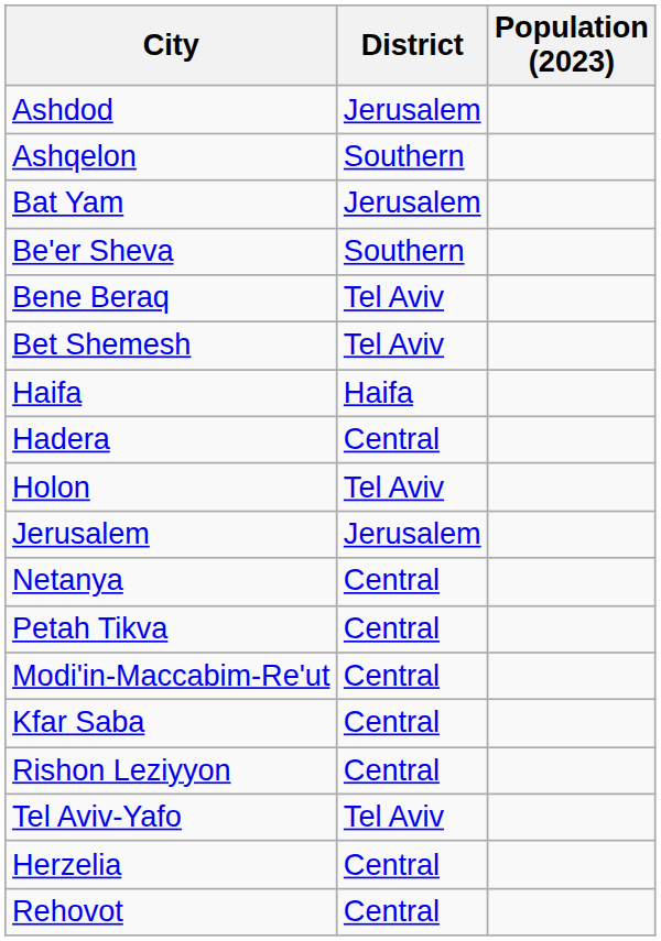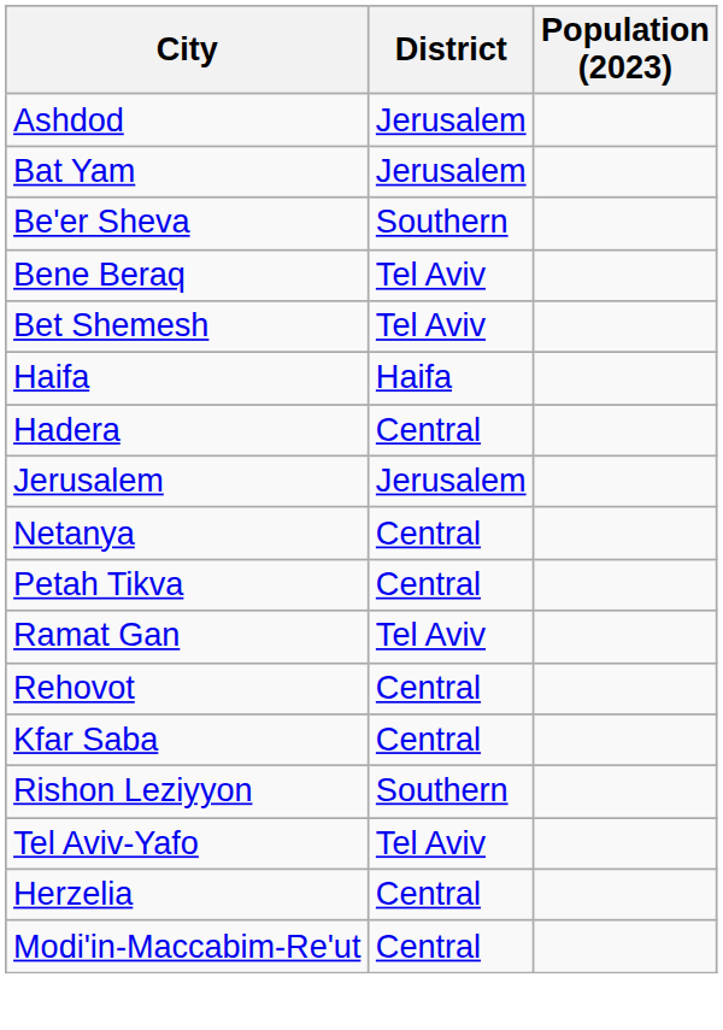- row: Ashqelon | Southern
- row: Holon | Tel Aviv
+ row: Ramat Gan | Tel Aviv
rows swapped: Rehovot <-> Modi'in-Maccabim-Re'ut
Rishon Leziyyon | District: Central -> Southern
